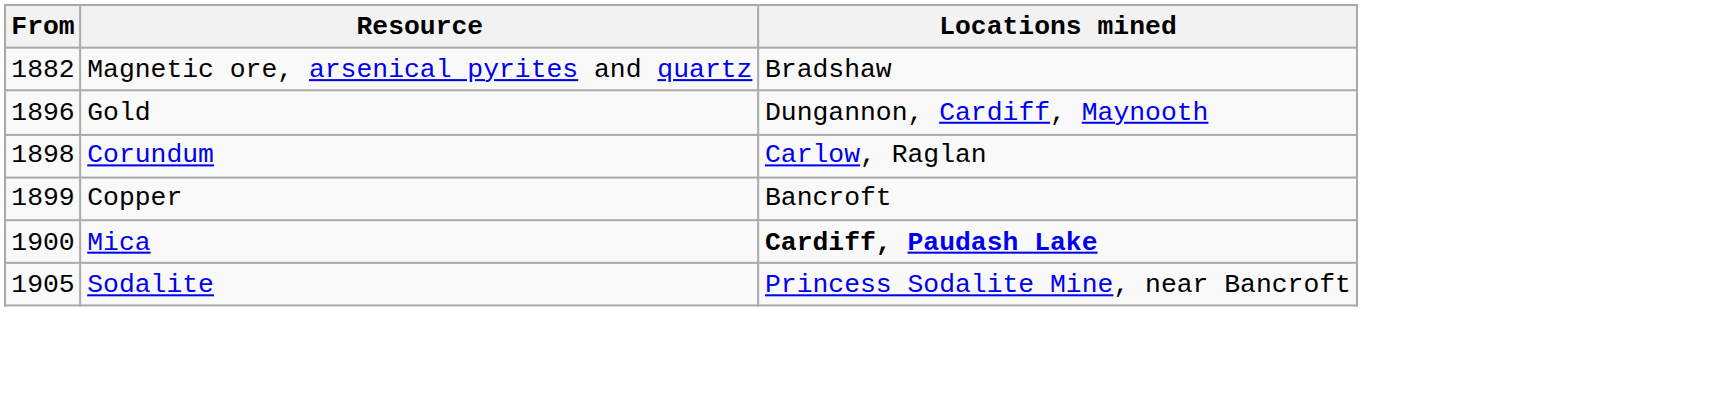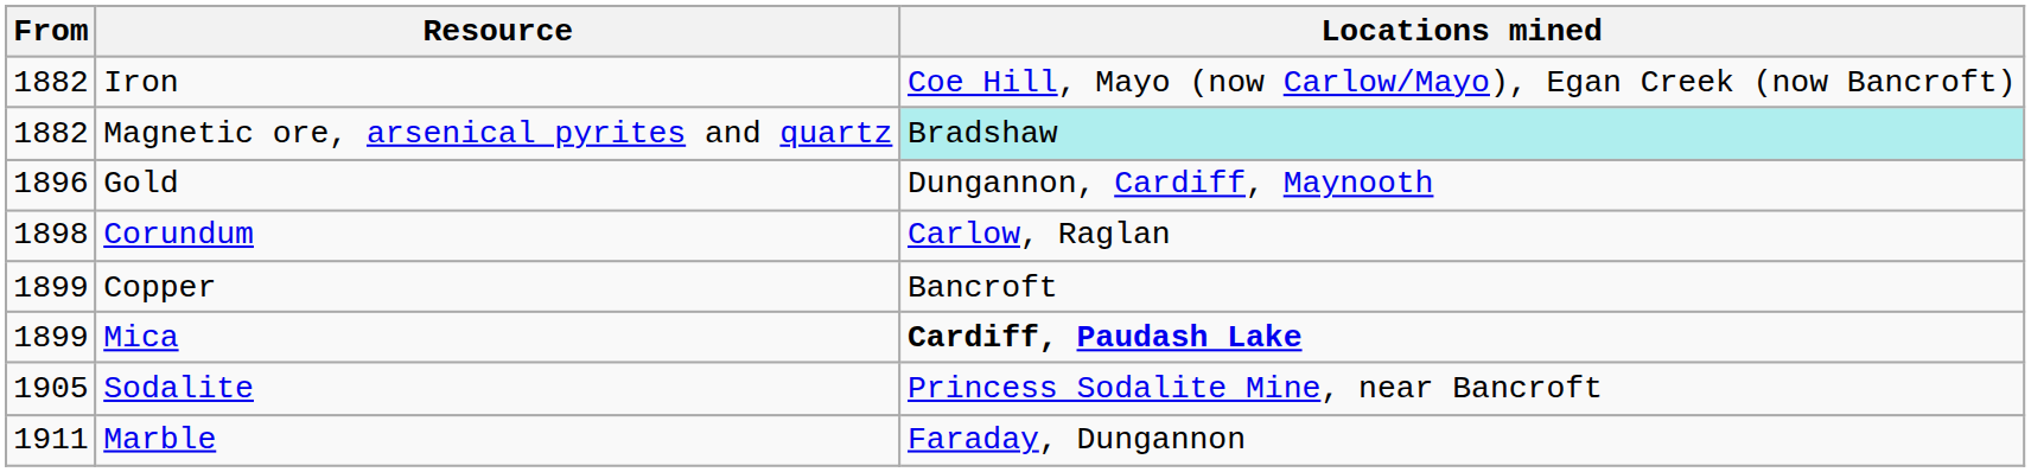+ row: 1882 | Iron | Coe Hill, Mayo (now Carlow/Mayo), Egan Creek (now Bancroft)
Magnetic ore, arsenical pyrites and quartz | Locations mined: no background -> paleturquoise background
Mica | From: 1900 -> 1899
+ row: 1911 | Marble | Faraday, Dungannon
